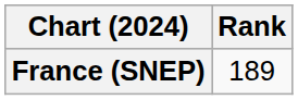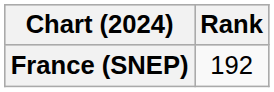France (SNEP) | Rank: 189 -> 192
